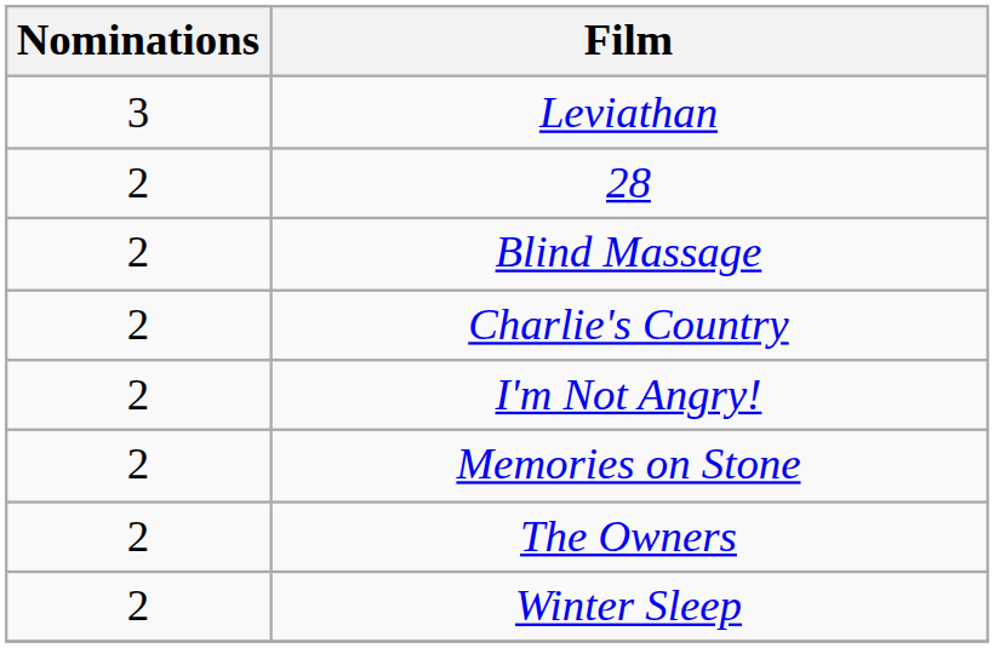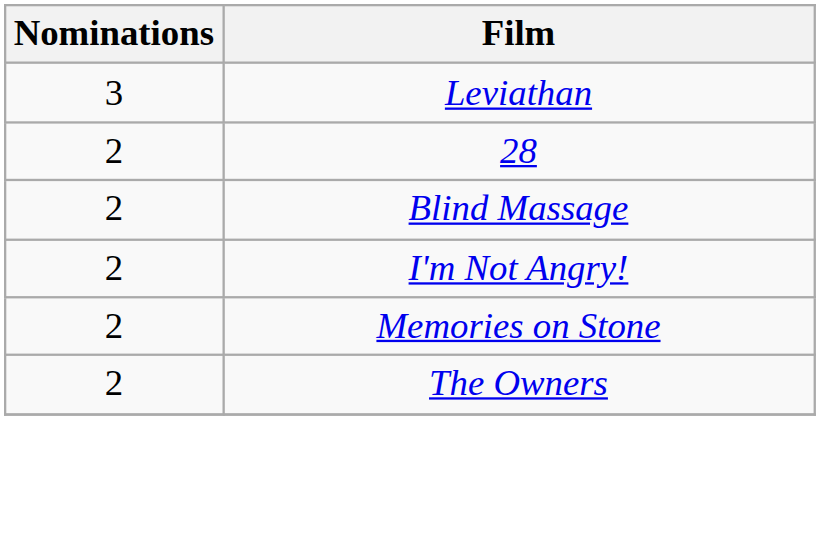- row: 2 | Charlie's Country
- row: 2 | Winter Sleep
